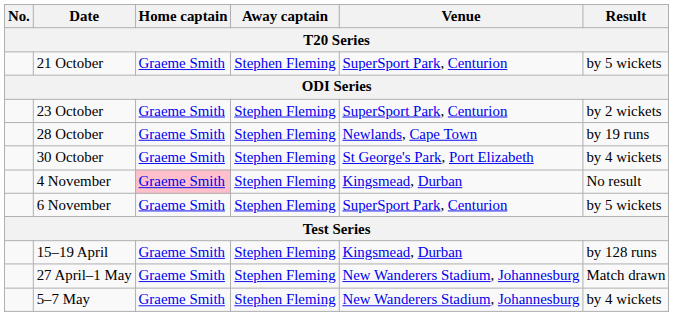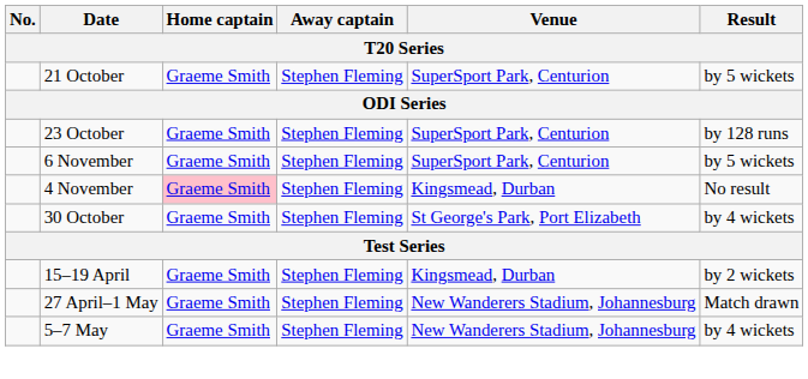23 October | Result: by 2 wickets -> by 128 runs
- row: 28 October | Graeme Smith | Stephen Fleming | Newlands, Cape Town | by 19 runs
rows swapped: 30 October <-> 6 November
15–19 April | Result: by 128 runs -> by 2 wickets
